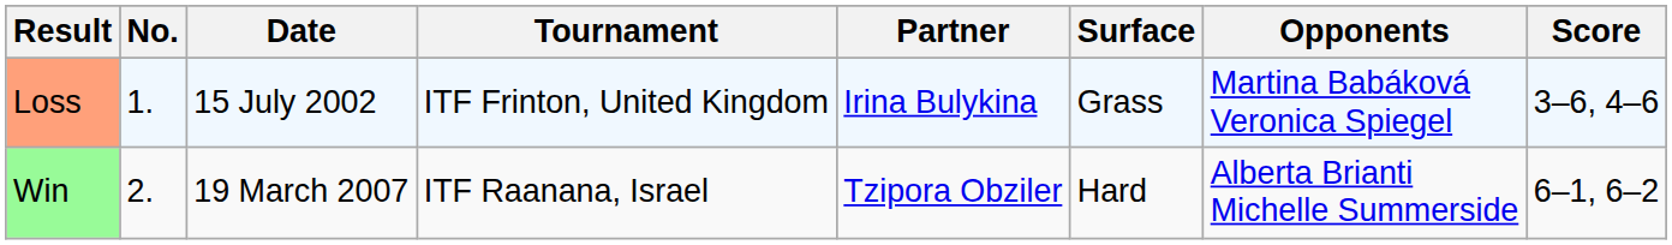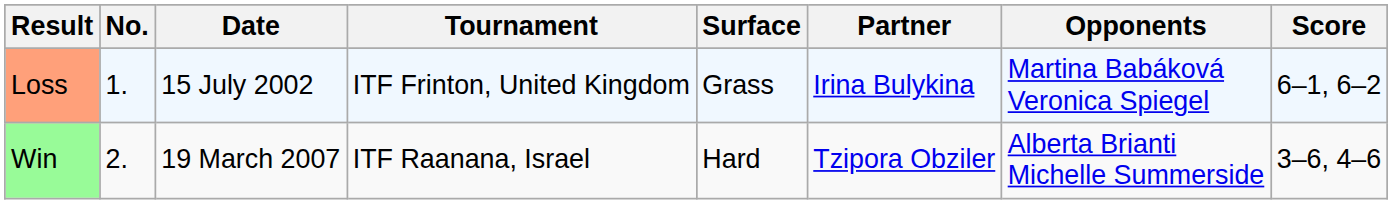columns swapped: Surface <-> Partner
Loss | Score: 3–6, 4–6 -> 6–1, 6–2
Win | Score: 6–1, 6–2 -> 3–6, 4–6
